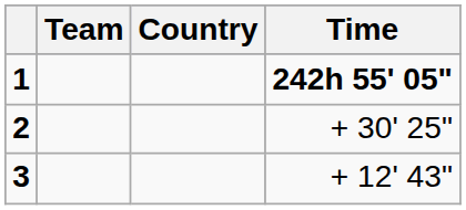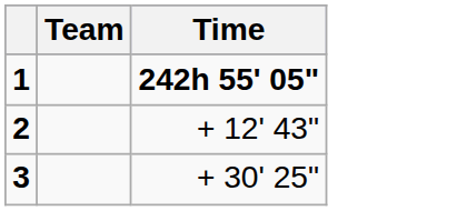- column: Country
2 | Time: + 30' 25" -> + 12' 43"
3 | Time: + 12' 43" -> + 30' 25"
